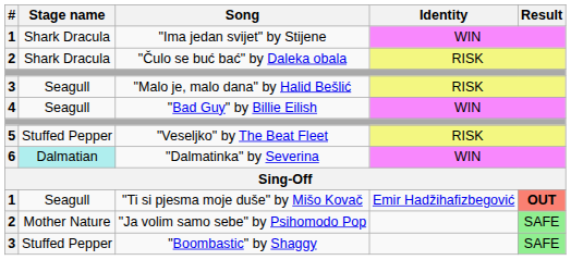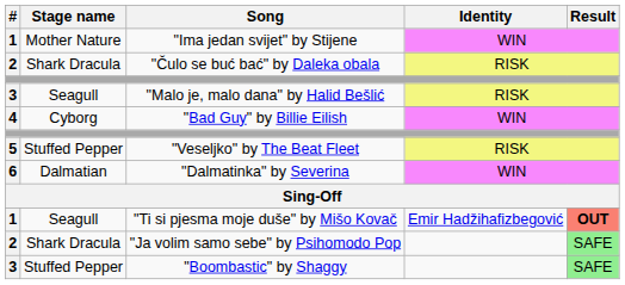"Ima jedan svijet" by Stijene | Stage name: Shark Dracula -> Mother Nature
"Bad Guy" by Billie Eilish | Stage name: Seagull -> Cyborg
"Dalmatinka" by Severina | Stage name: paleturquoise background -> no background
"Ja volim samo sebe" by Psihomodo Pop | Stage name: Mother Nature -> Shark Dracula
